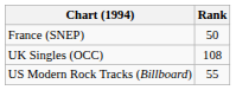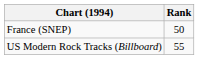- row: UK Singles (OCC) | 108
